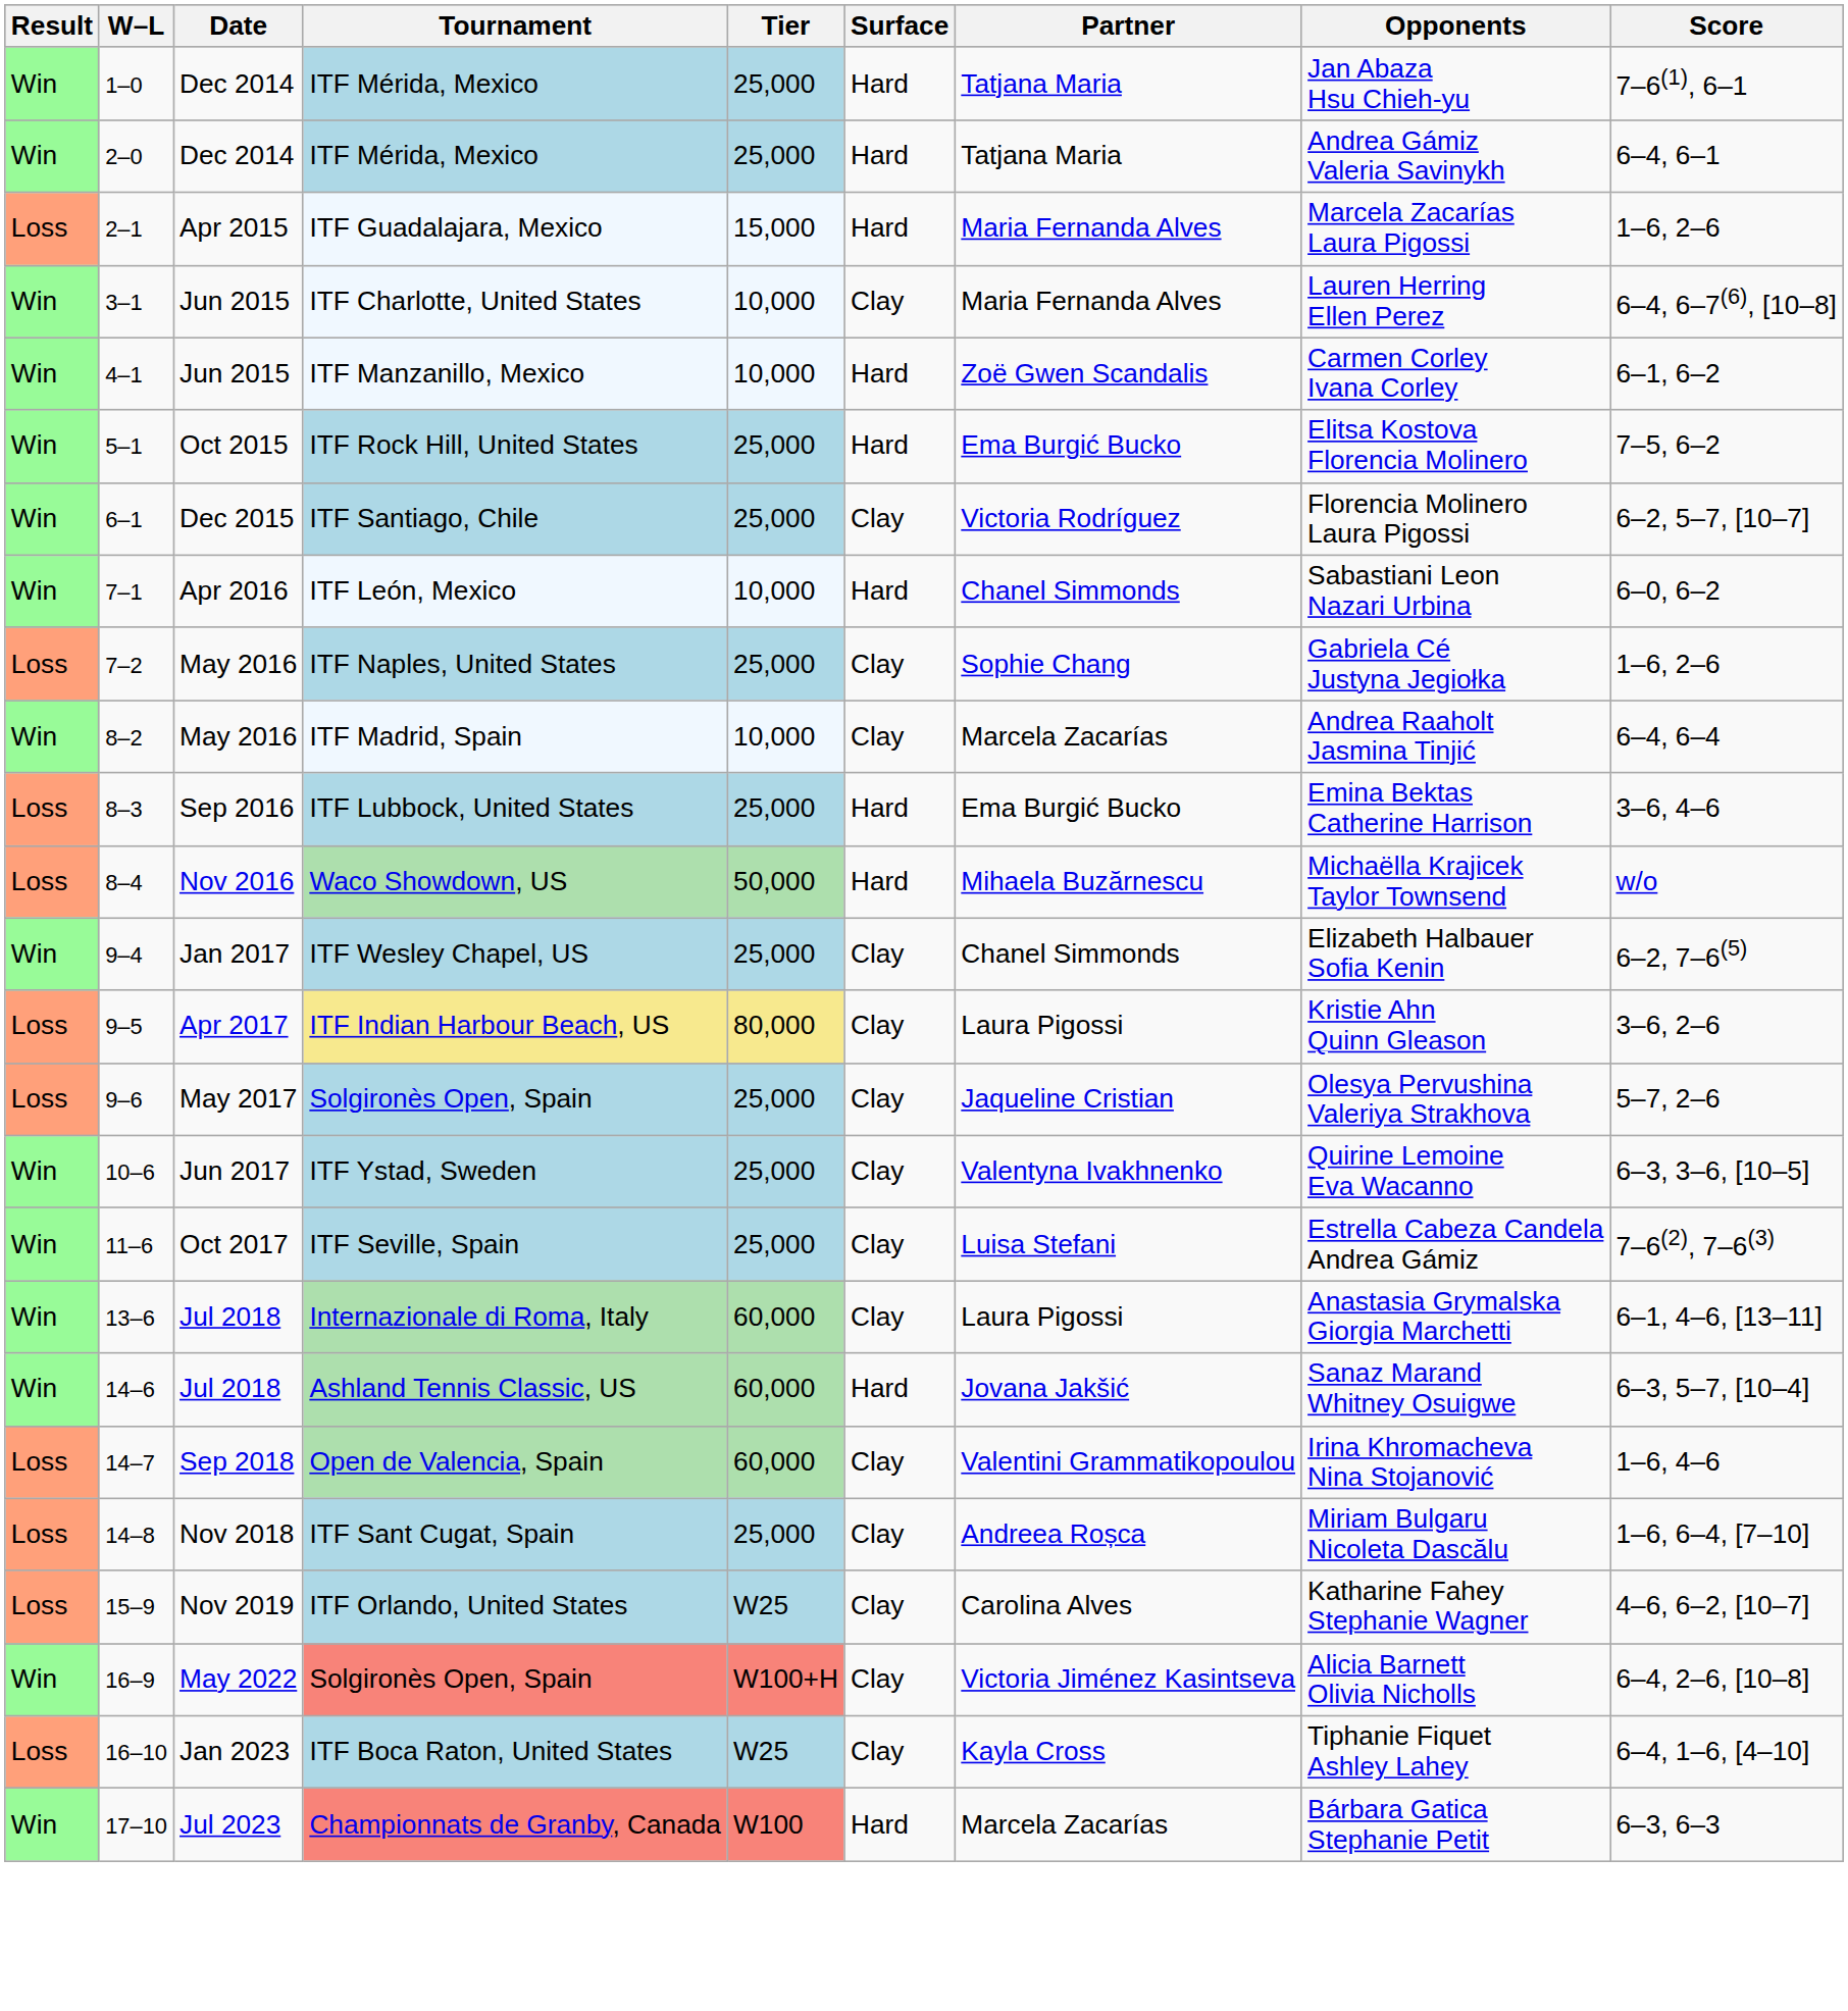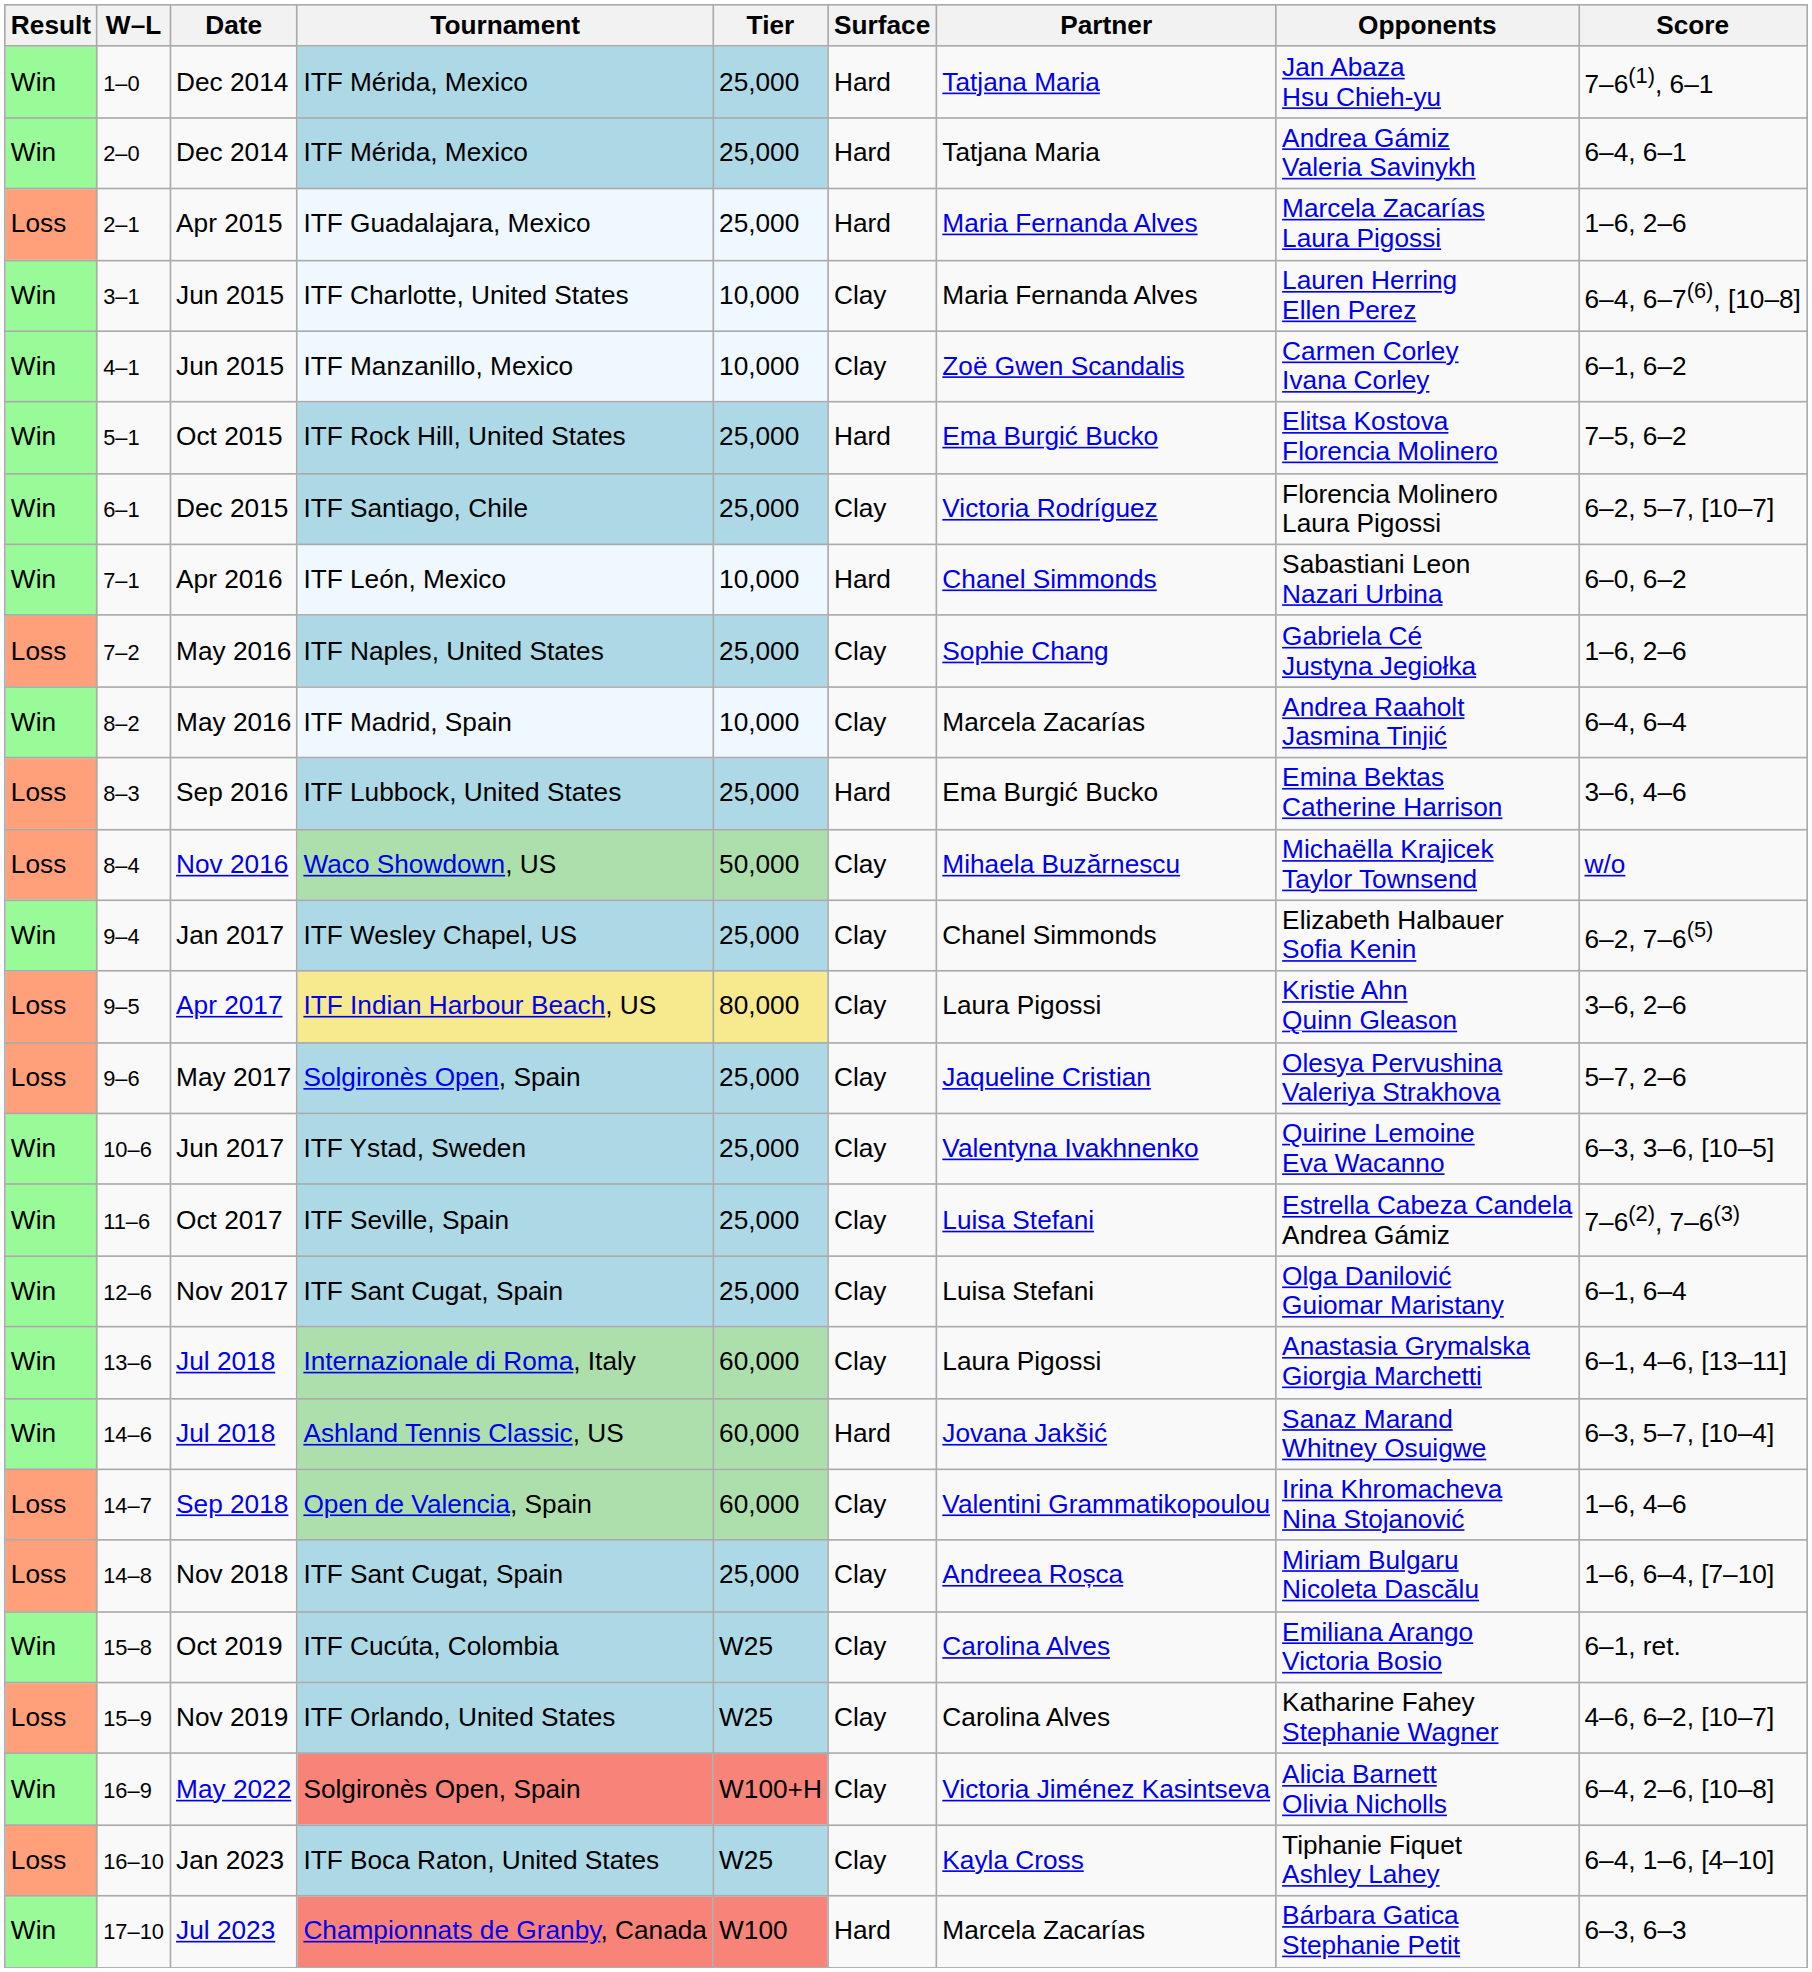2–1 | Tier: 15,000 -> 25,000
4–1 | Surface: Hard -> Clay
8–4 | Surface: Hard -> Clay
+ row: Win | 12–6 | Nov 2017 | ITF Sant Cugat, Spain | 25,000 | Clay | Luisa Stefani | Olga Danilović Guiomar Maristany | 6–1, 6–4
+ row: Win | 15–8 | Oct 2019 | ITF Cucúta, Colombia | W25 | Clay | Carolina Alves | Emiliana Arango Victoria Bosio | 6–1, ret.
